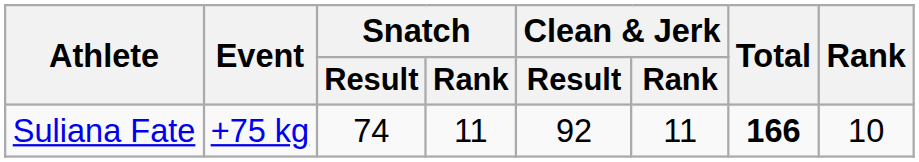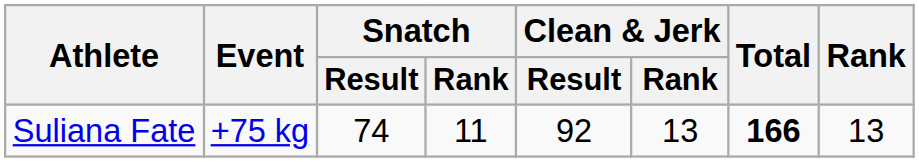Suliana Fate | Clean & Jerk / Rank: 11 -> 13
Suliana Fate | Rank: 10 -> 13
